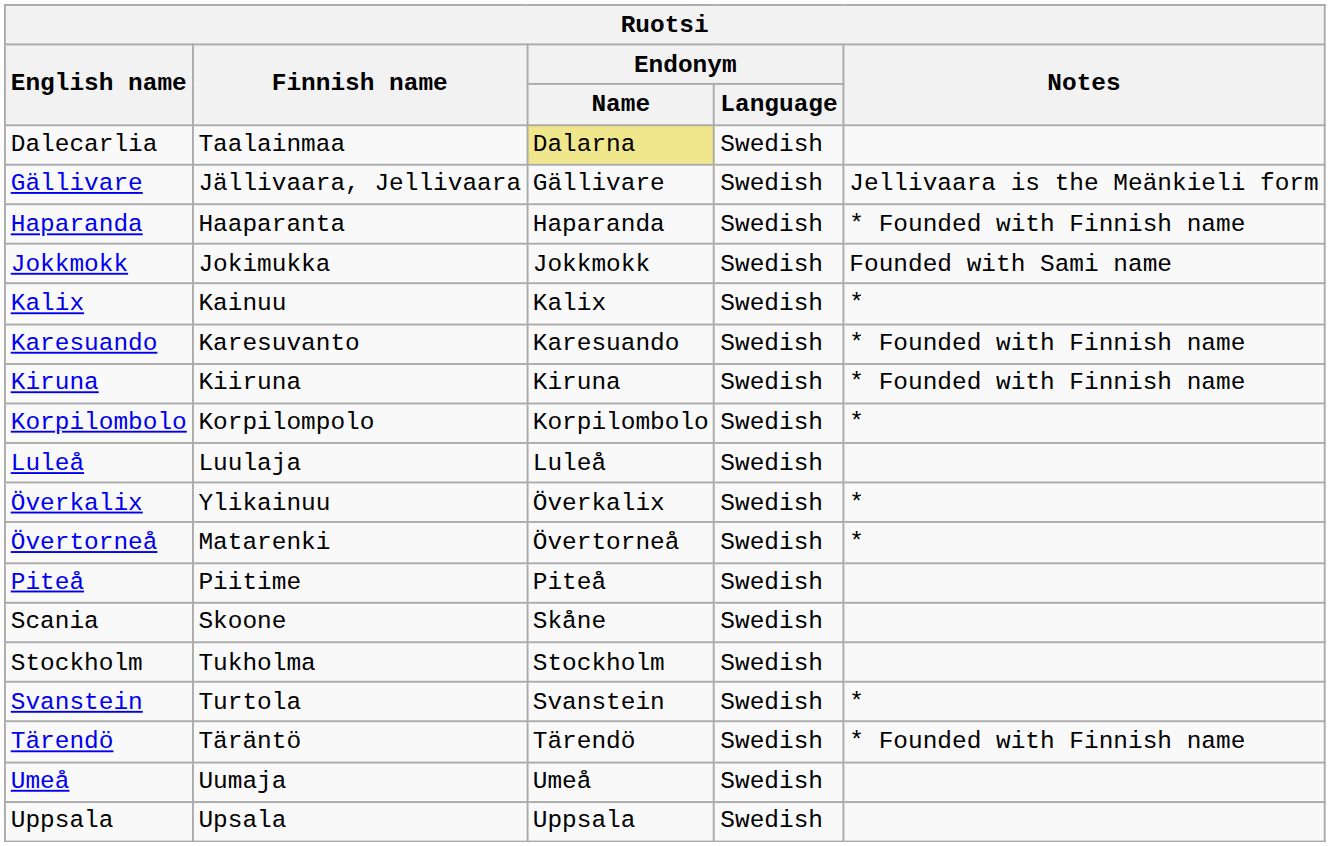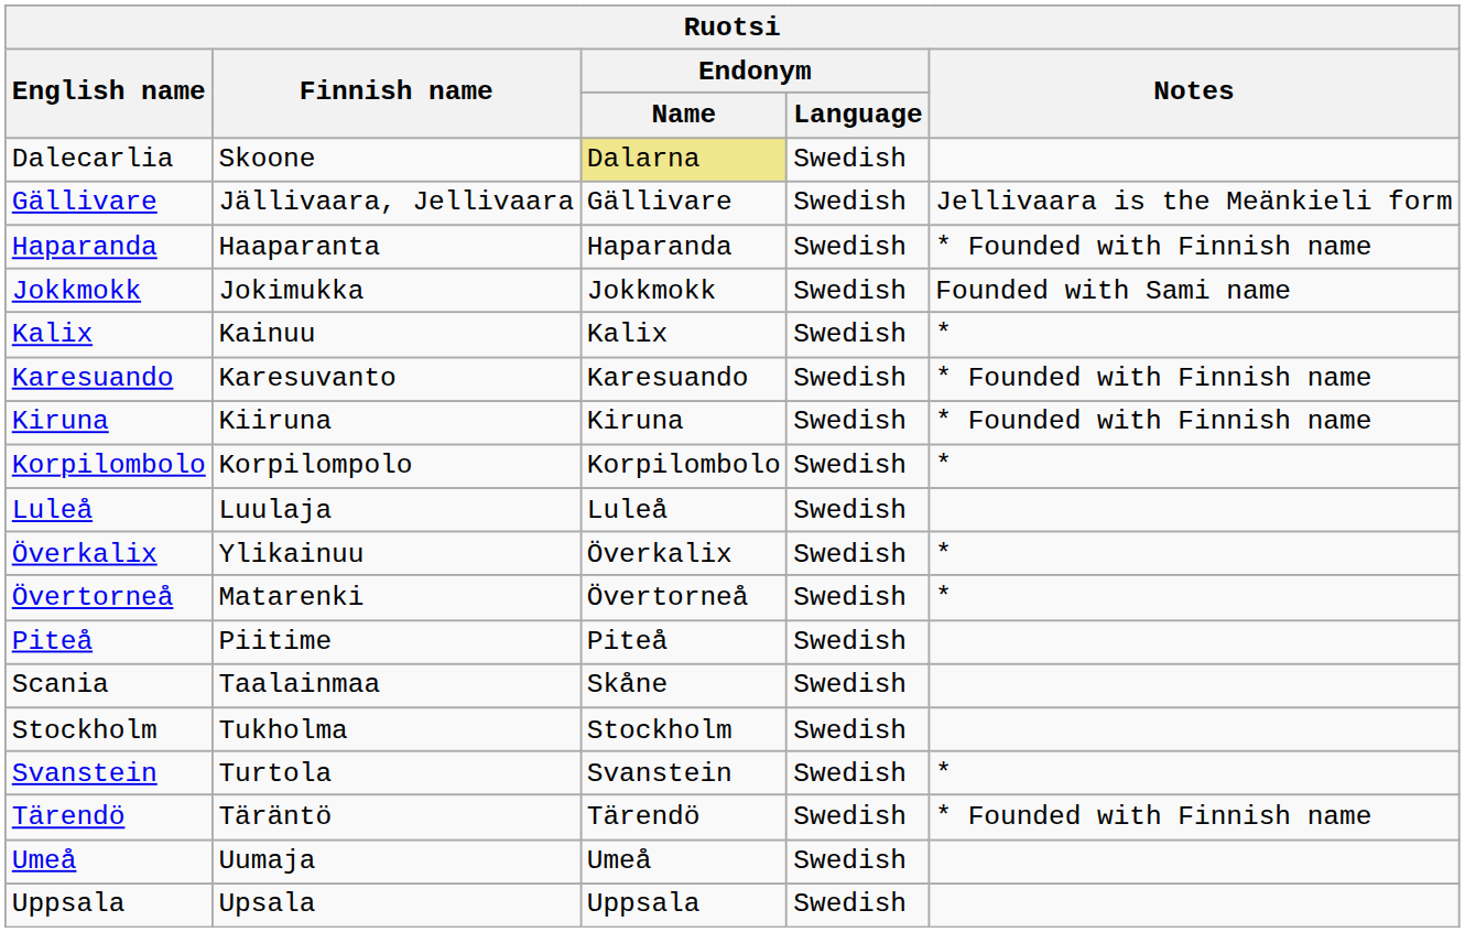Dalecarlia | Finnish name: Taalainmaa -> Skoone
Scania | Finnish name: Skoone -> Taalainmaa
